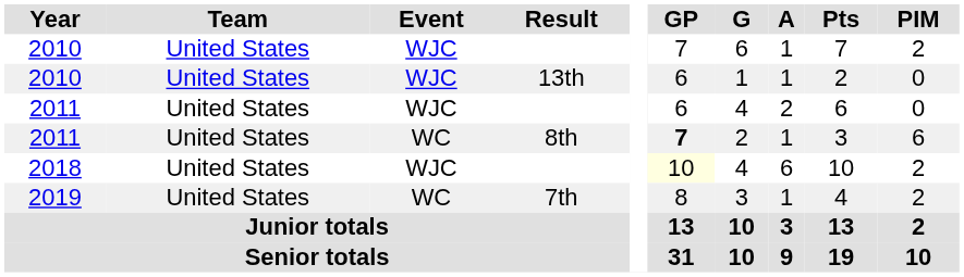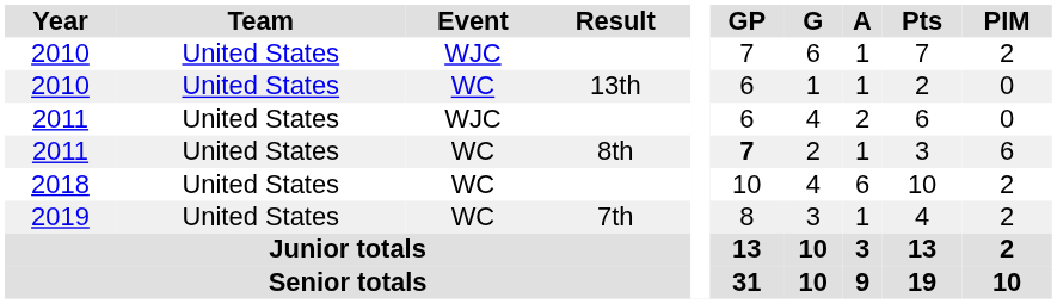2010 / 13th | Event: WJC -> WC
2018 | Event: WJC -> WC
2018 | GP: lightyellow background -> no background
